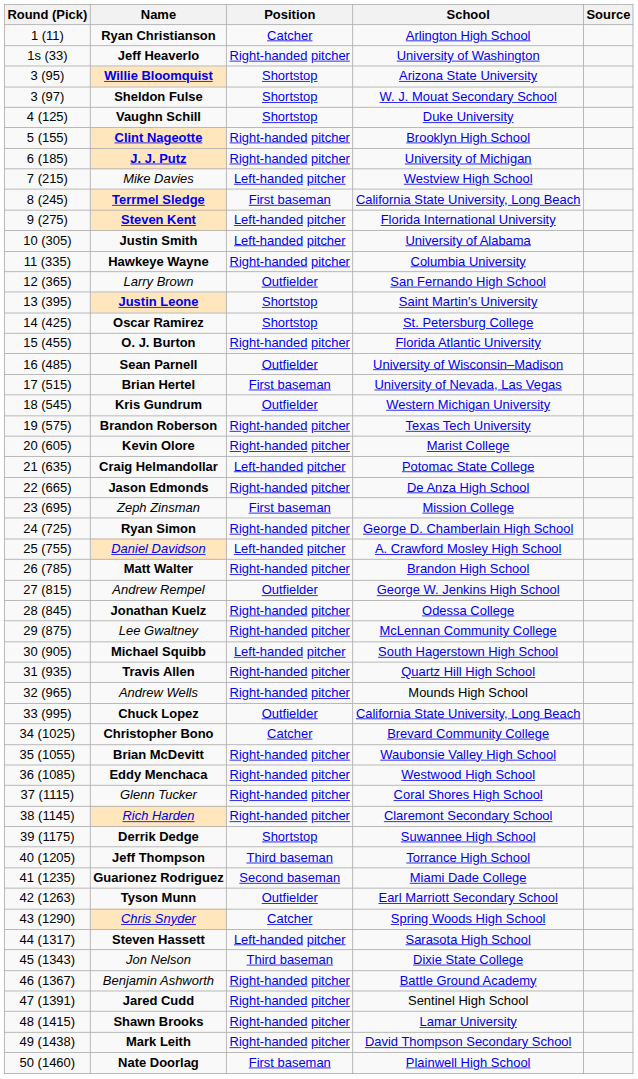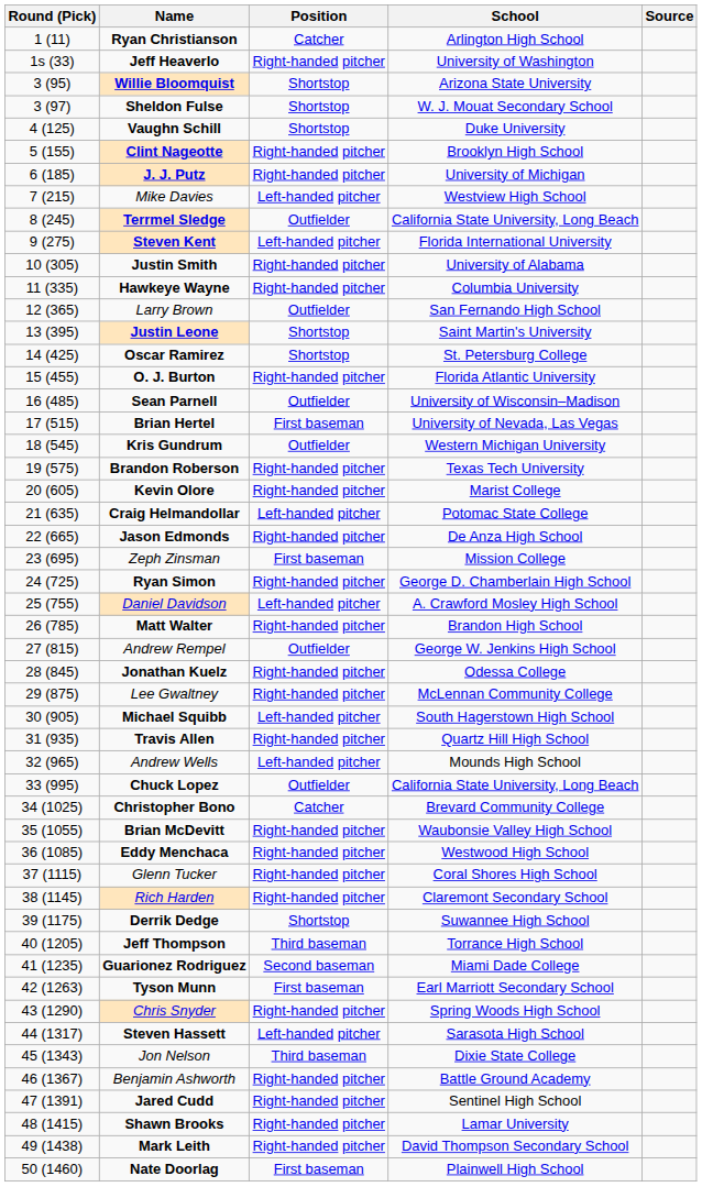Terrmel Sledge | Position: First baseman -> Outfielder
Justin Smith | Position: Left-handed pitcher -> Right-handed pitcher
Andrew Wells | Position: Right-handed pitcher -> Left-handed pitcher
Tyson Munn | Position: Outfielder -> First baseman
Chris Snyder | Position: Catcher -> Right-handed pitcher
